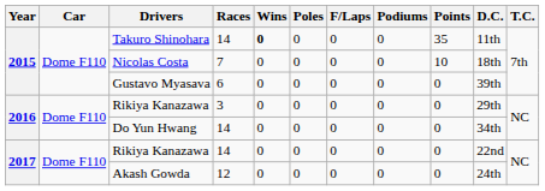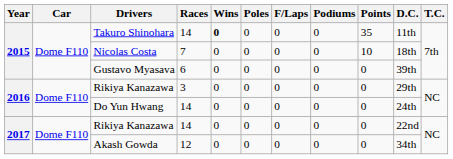Do Yun Hwang | D.C.: 34th -> 24th
Akash Gowda | D.C.: 24th -> 34th
